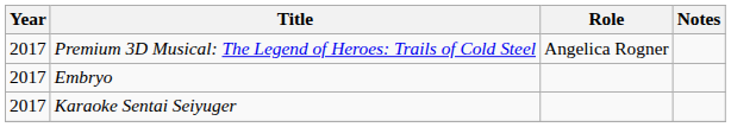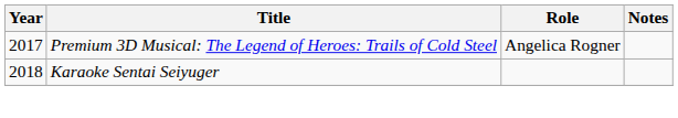- row: 2017 | Embryo
Karaoke Sentai Seiyuger | Year: 2017 -> 2018
